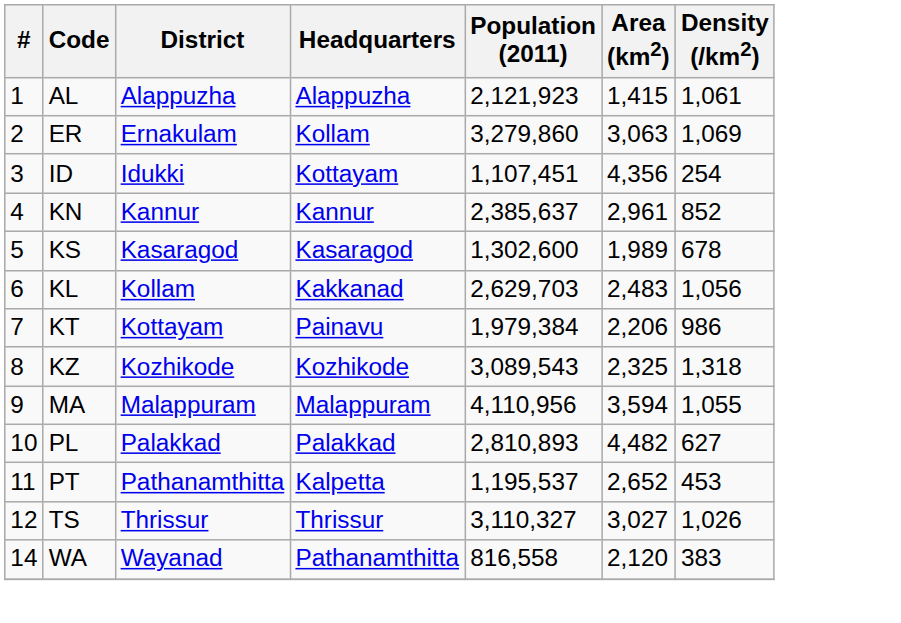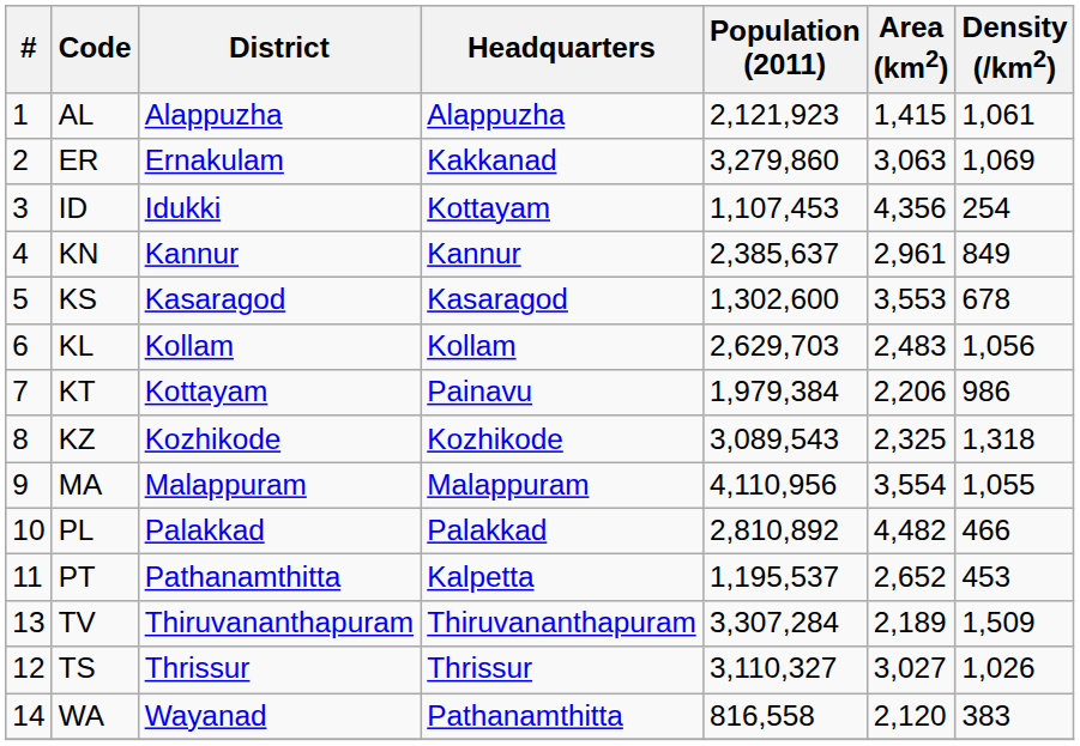ER | Headquarters: Kollam -> Kakkanad
ID | Population (2011): 1,107,451 -> 1,107,453
KN | Density (/km2): 852 -> 849
KS | Area (km2): 1,989 -> 3,553
KL | Headquarters: Kakkanad -> Kollam
MA | Area (km2): 3,594 -> 3,554
PL | Population (2011): 2,810,893 -> 2,810,892
PL | Density (/km2): 627 -> 466
+ row: 13 | TV | Thiruvananthapuram | Thiruvananthapuram | 3,307,284 | 2,189 | 1,509
